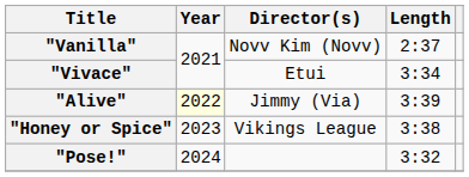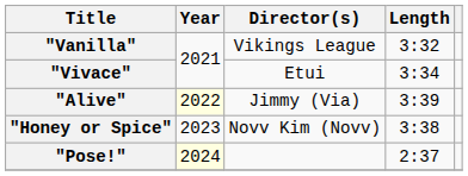"Vanilla" | Director(s): Novv Kim (Novv) -> Vikings League
"Vanilla" | Length: 2:37 -> 3:32
"Honey or Spice" | Director(s): Vikings League -> Novv Kim (Novv)
"Pose!" | Year: no background -> lightyellow background
"Pose!" | Length: 3:32 -> 2:37
